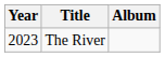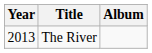The River | Year: 2023 -> 2013
